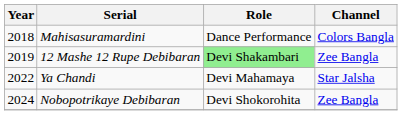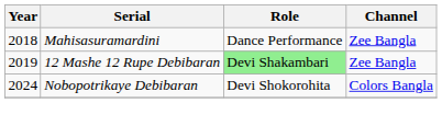Mahisasuramardini | Channel: Colors Bangla -> Zee Bangla
- row: 2022 | Ya Chandi | Devi Mahamaya | Star Jalsha
Nobopotrikaye Debibaran | Channel: Zee Bangla -> Colors Bangla
